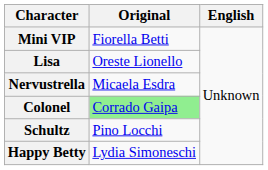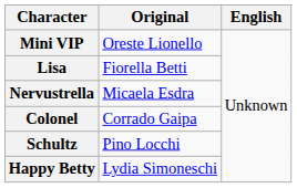Mini VIP | Original: Fiorella Betti -> Oreste Lionello
Lisa | Original: Oreste Lionello -> Fiorella Betti
Colonel | Original: lightgreen background -> no background
